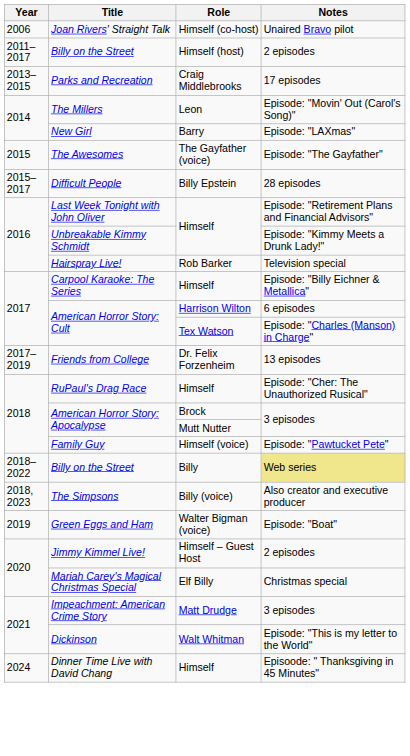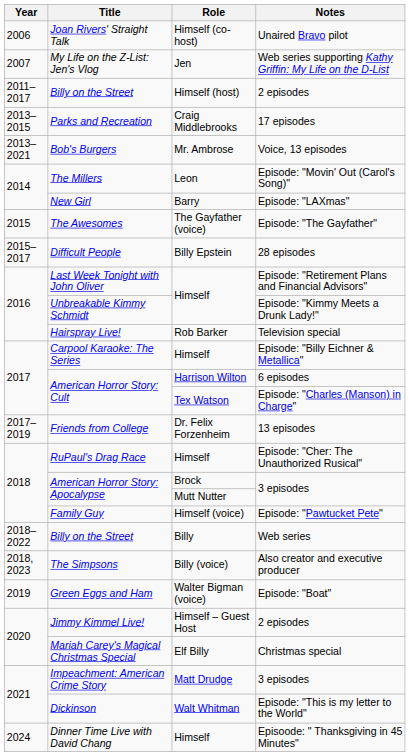+ row: 2007 | My Life on the Z-List: Jen's Vlog | Jen | Web series supporting Kathy Griffin: My Life on the D-List
+ row: 2013–2021 | Bob's Burgers | Mr. Ambrose | Voice, 13 episodes
Billy on the Street / Billy | Notes: khaki background -> no background
